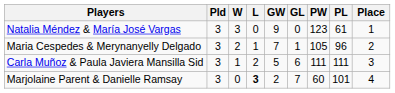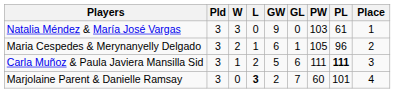Natalia Méndez & María José Vargas | PW: 123 -> 103
Maria Cespedes & Merynanyelly Delgado | GW: 7 -> 6
Carla Muñoz & Paula Javiera Mansilla Sid | PL: normal -> bold
